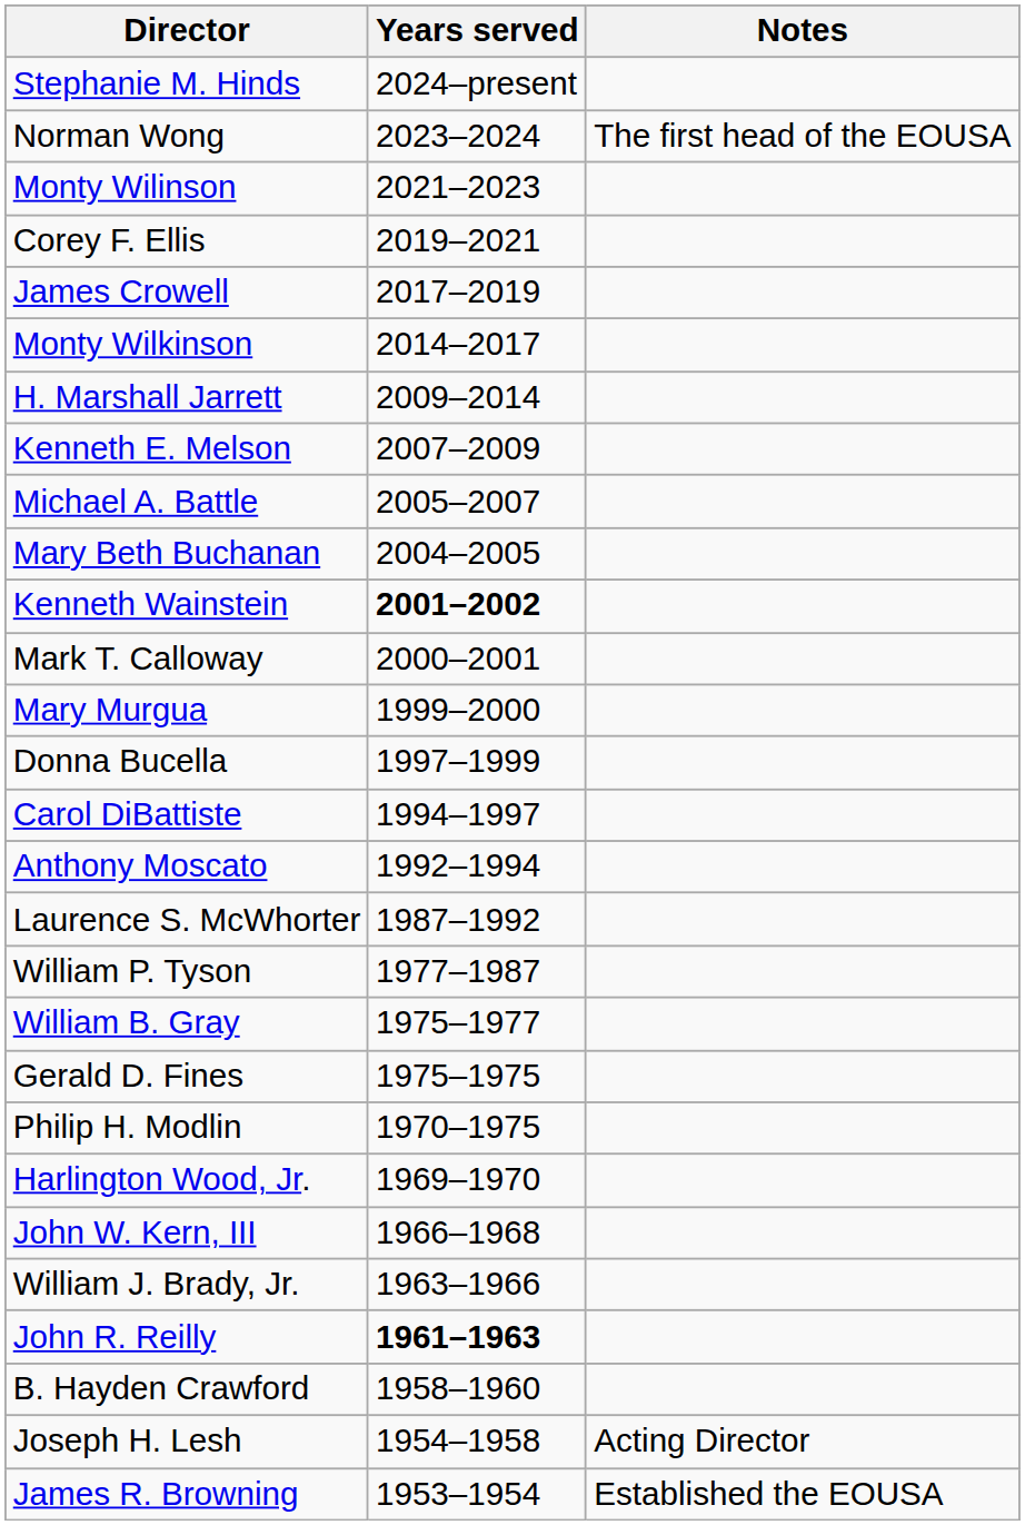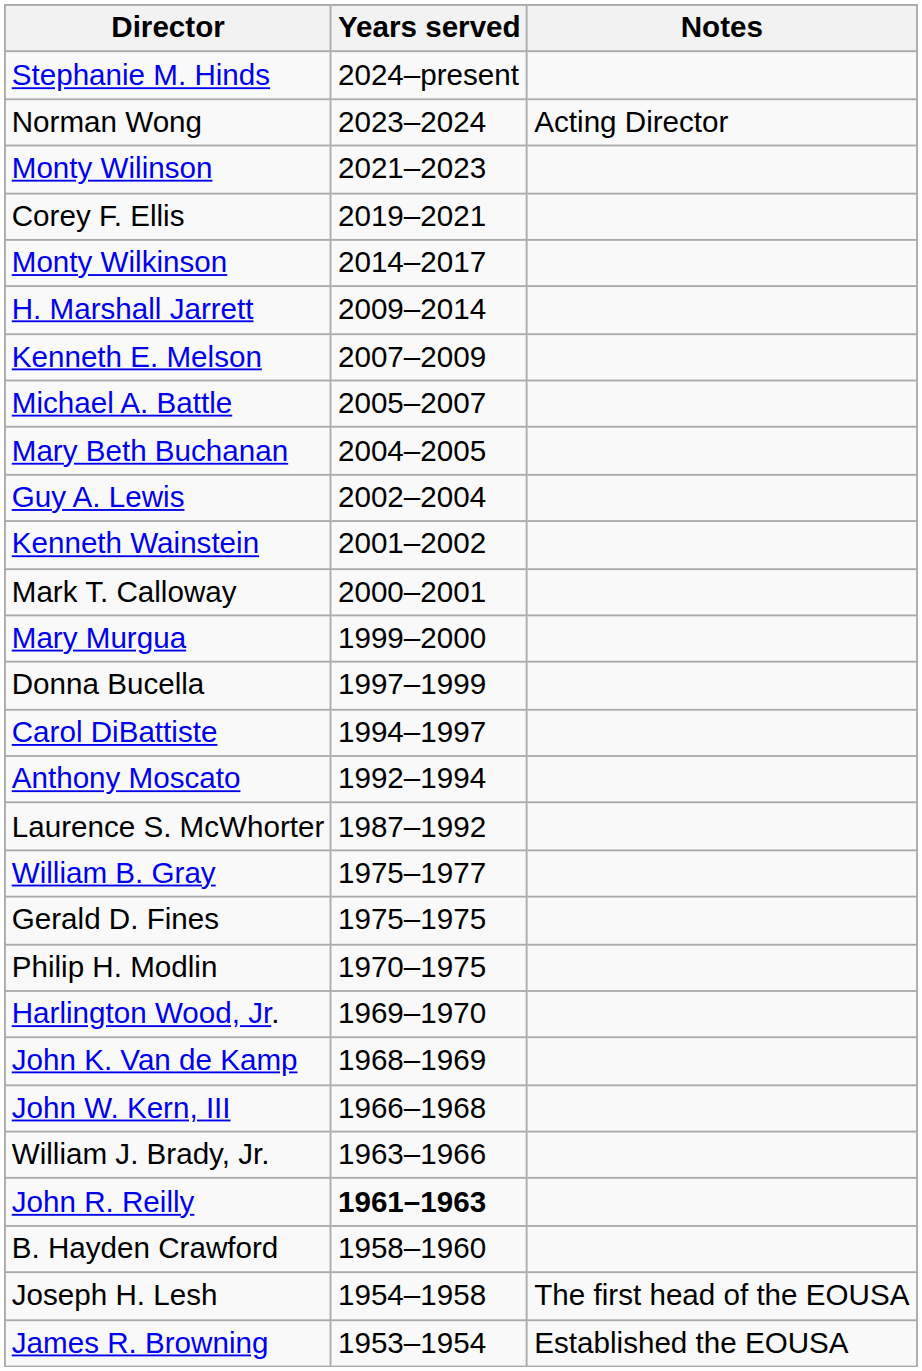Norman Wong | Notes: The first head of the EOUSA -> Acting Director
- row: James Crowell | 2017–2019
+ row: Guy A. Lewis | 2002–2004
Kenneth Wainstein | Years served: bold -> normal
- row: William P. Tyson | 1977–1987
+ row: John K. Van de Kamp | 1968–1969
Joseph H. Lesh | Notes: Acting Director -> The first head of the EOUSA
